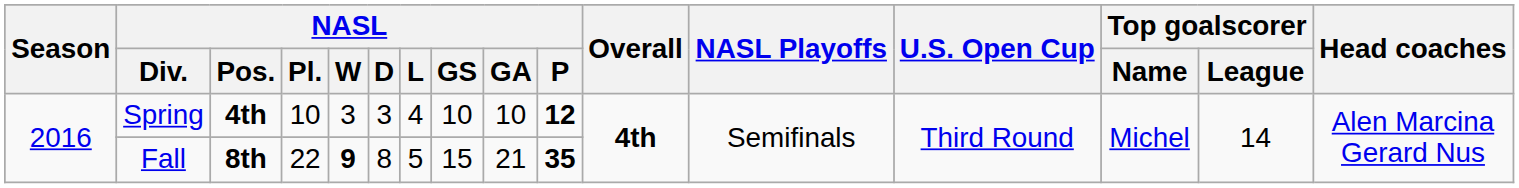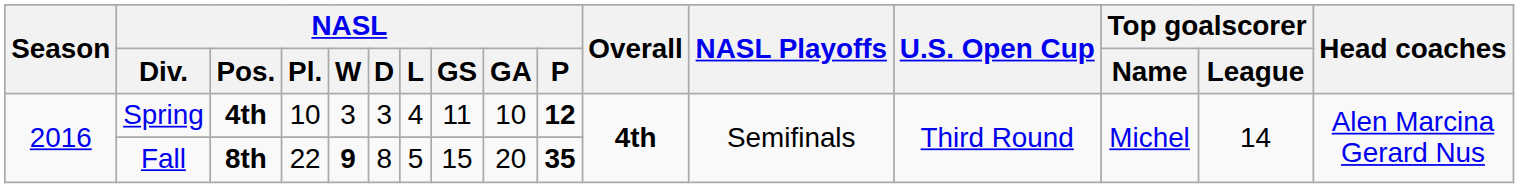Spring | NASL / GS: 10 -> 11
Fall | NASL / GA: 21 -> 20
